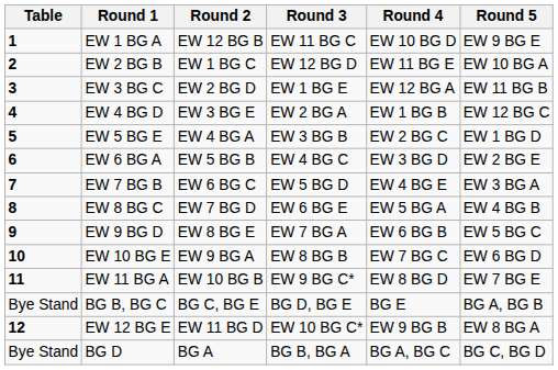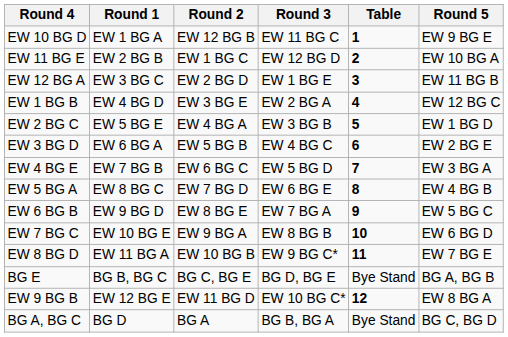columns swapped: Table <-> Round 4
